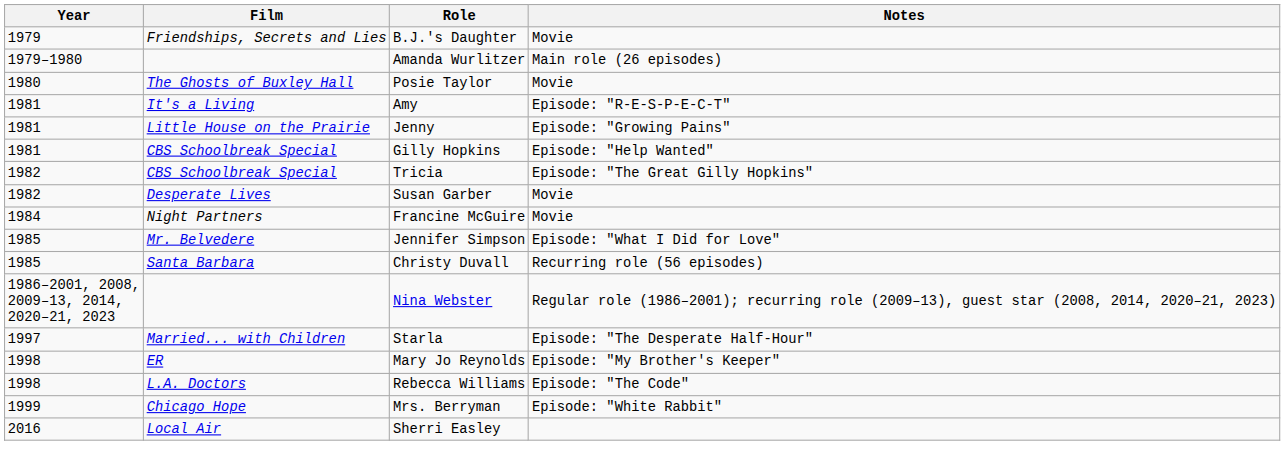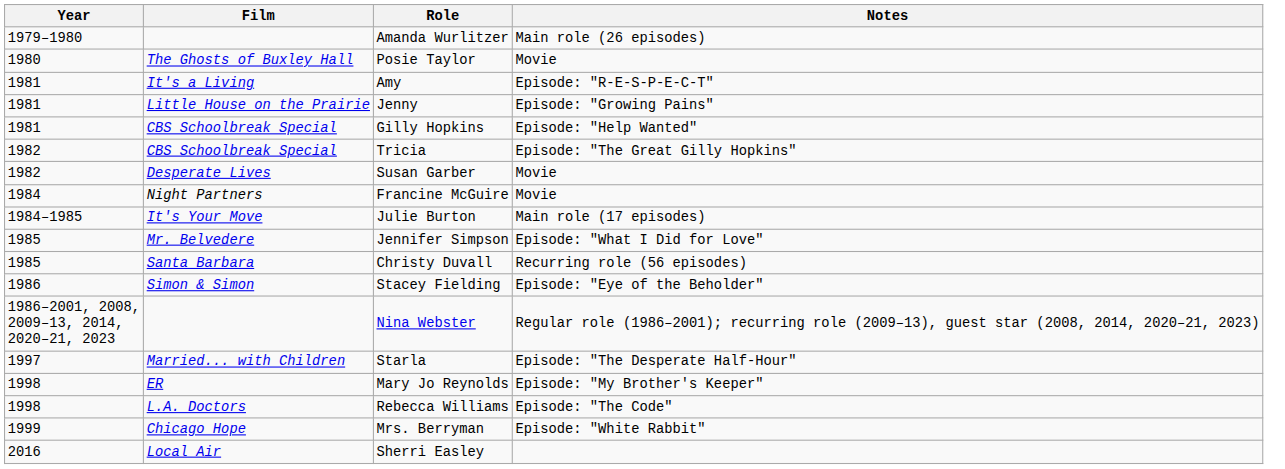- row: 1979 | Friendships, Secrets and Lies | B.J.'s Daughter | Movie
+ row: 1984–1985 | It's Your Move | Julie Burton | Main role (17 episodes)
+ row: 1986 | Simon & Simon | Stacey Fielding | Episode: "Eye of the Beholder"
